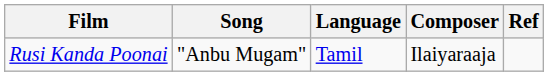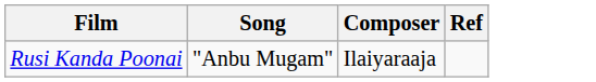- column: Language | Tamil
